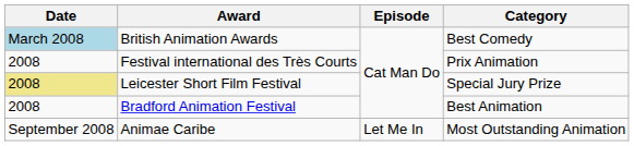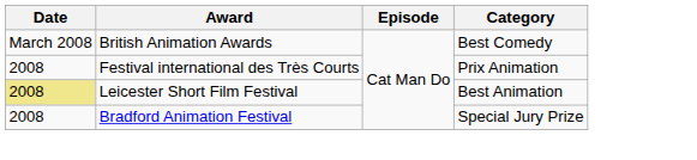British Animation Awards | Date: lightblue background -> no background
Leicester Short Film Festival | Category: Special Jury Prize -> Best Animation
Bradford Animation Festival | Category: Best Animation -> Special Jury Prize
- row: September 2008 | Animae Caribe | Let Me In | Most Outstanding Animation
